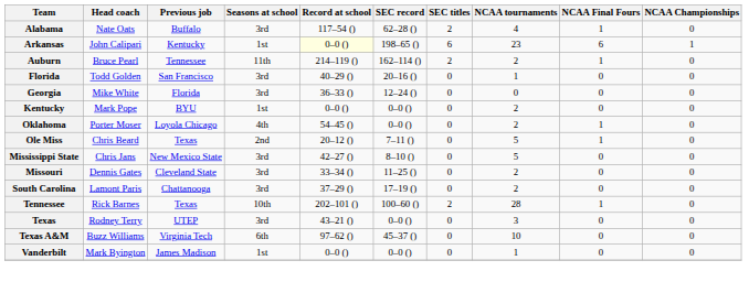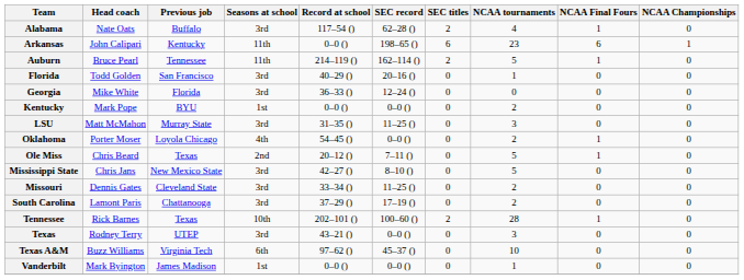Arkansas | Seasons at school: 1st -> 11th
Arkansas | Record at school: lightyellow background -> no background
Auburn | NCAA tournaments: 2 -> 5
+ row: LSU | Matt McMahon | Murray State | 3rd | 31–35 () | 11–25 () | 0 | 3 | 0 | 0
